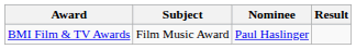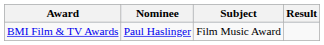columns swapped: Subject <-> Nominee
